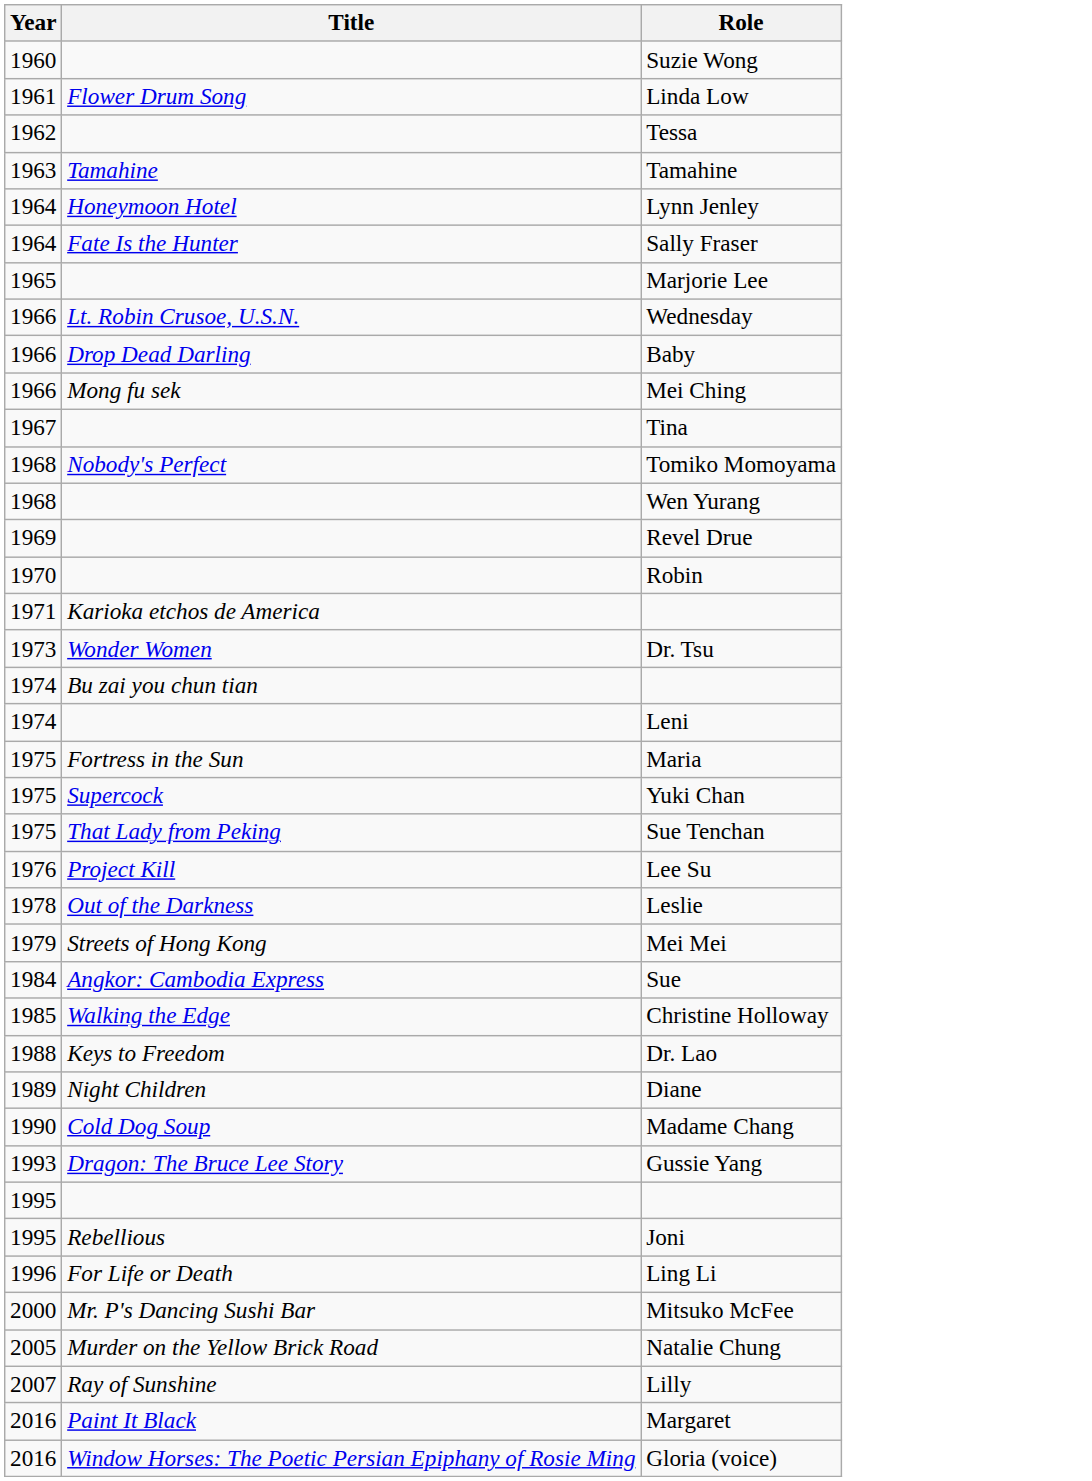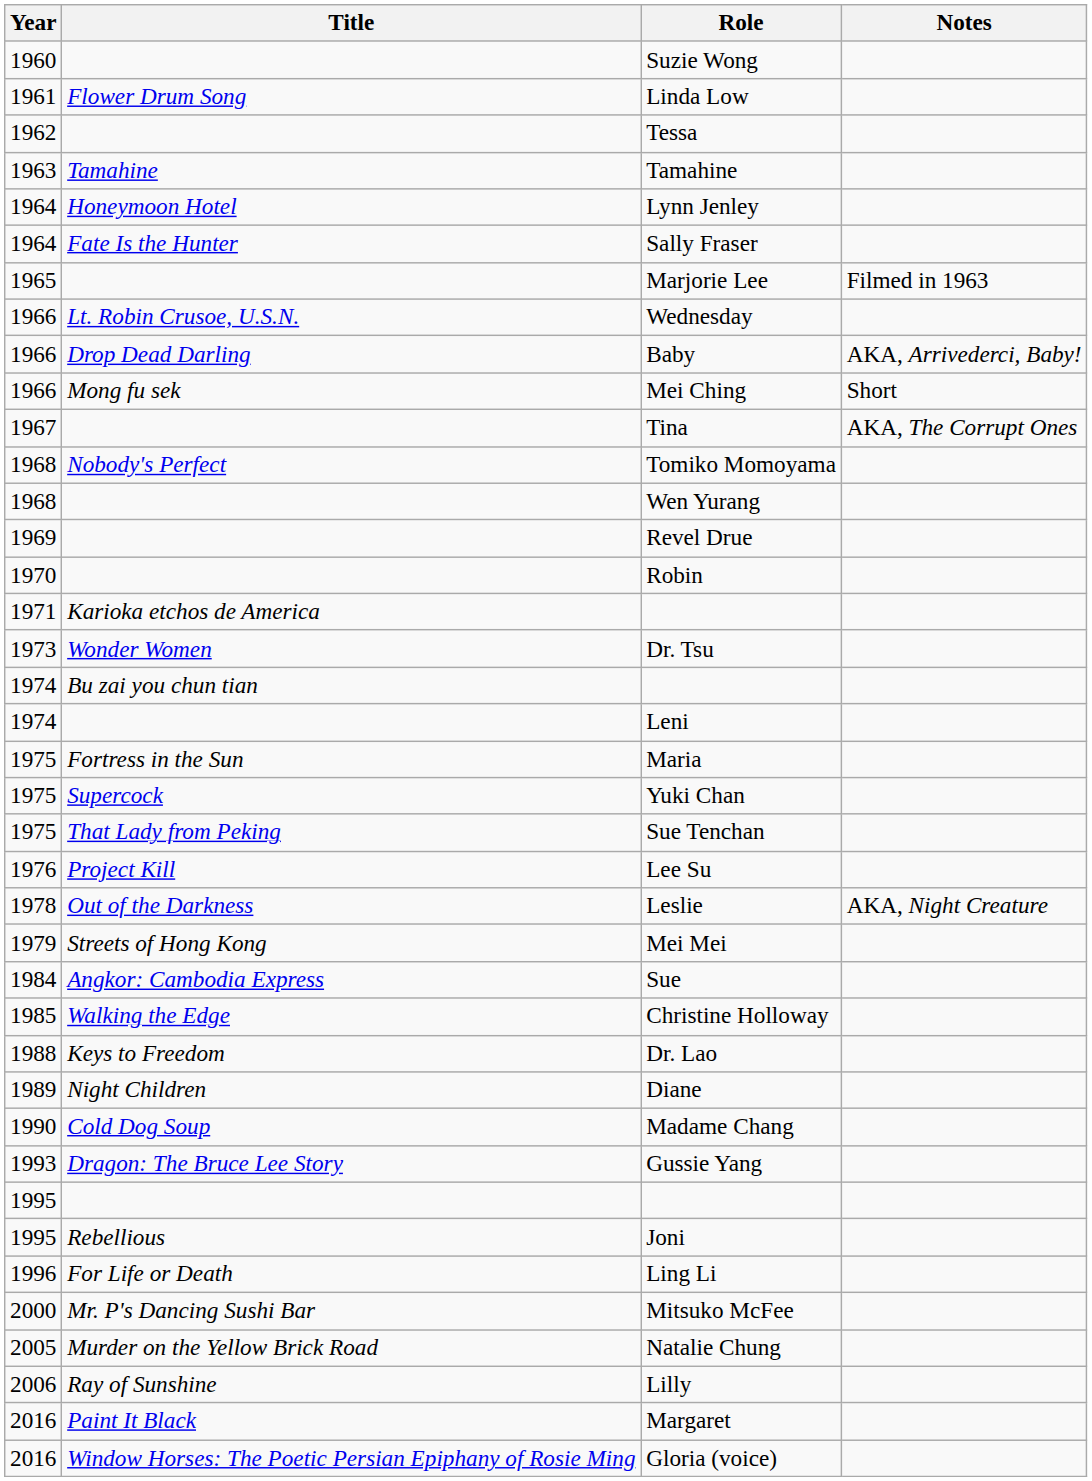+ column: Notes | Filmed in 1963 | AKA, Arrivederci, Baby! | Short | AKA, The Corrupt Ones | AKA, Night Creature
Lilly | Year: 2007 -> 2006
